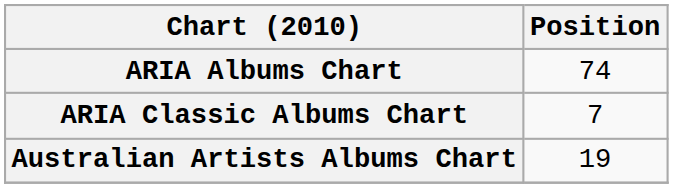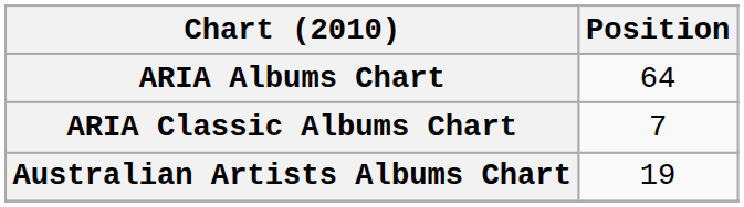ARIA Albums Chart | Position: 74 -> 64
